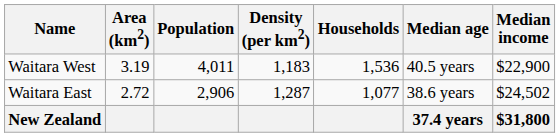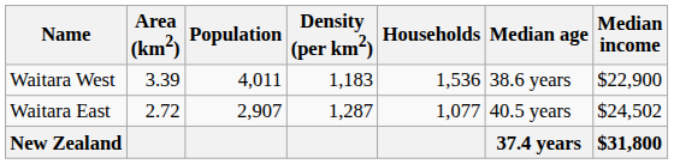Waitara West | Area (km2): 3.19 -> 3.39
Waitara West | Median age: 40.5 years -> 38.6 years
Waitara East | Population: 2,906 -> 2,907
Waitara East | Median age: 38.6 years -> 40.5 years
